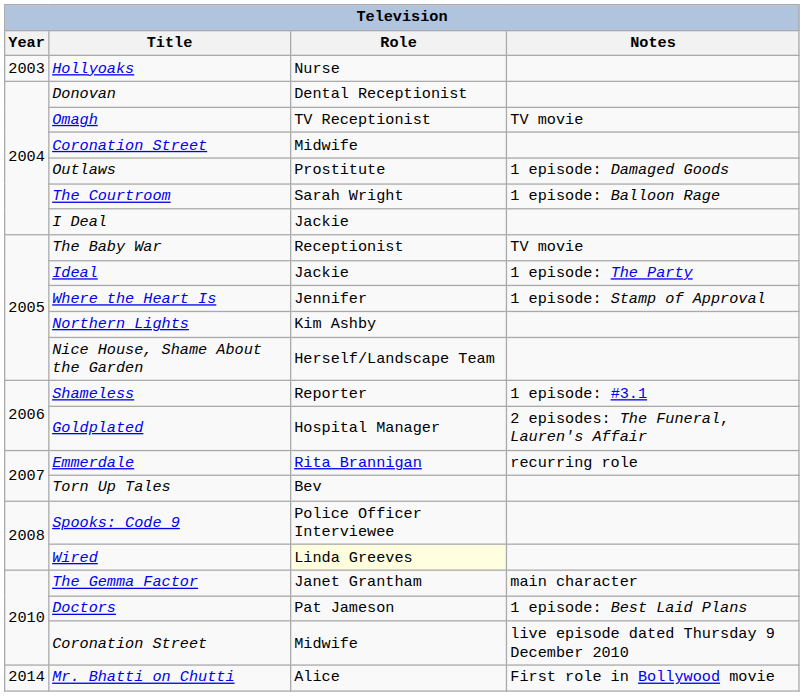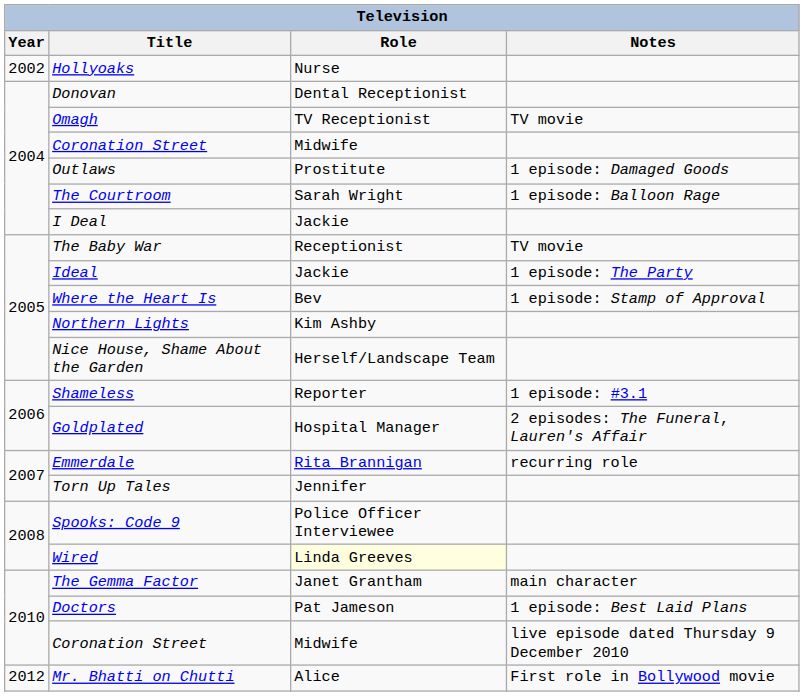Hollyoaks | Year: 2003 -> 2002
Where the Heart Is | Role: Jennifer -> Bev
Torn Up Tales | Role: Bev -> Jennifer
Mr. Bhatti on Chutti | Year: 2014 -> 2012
